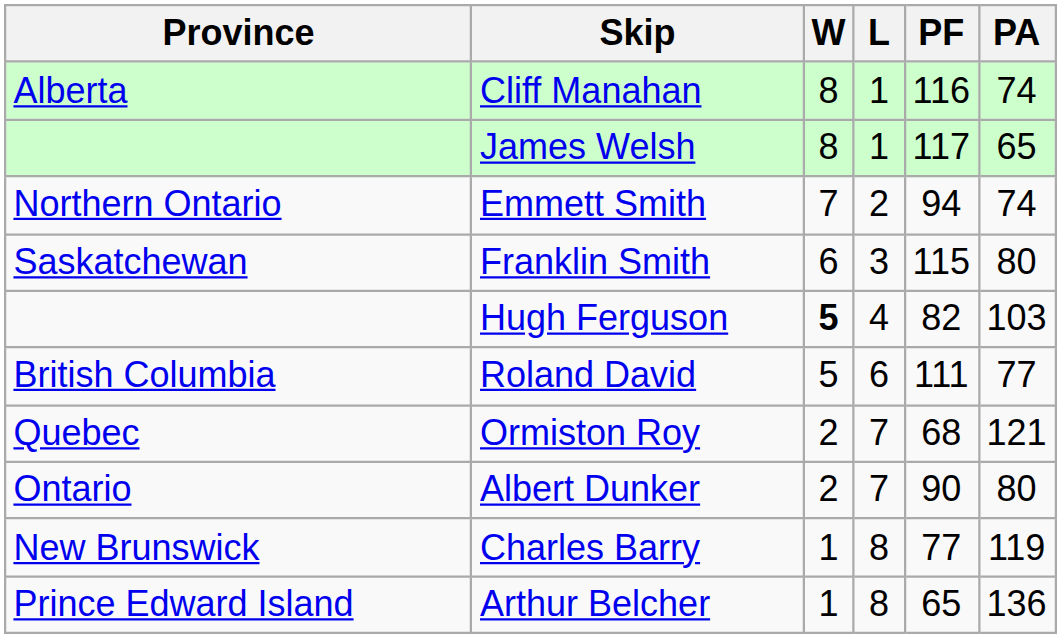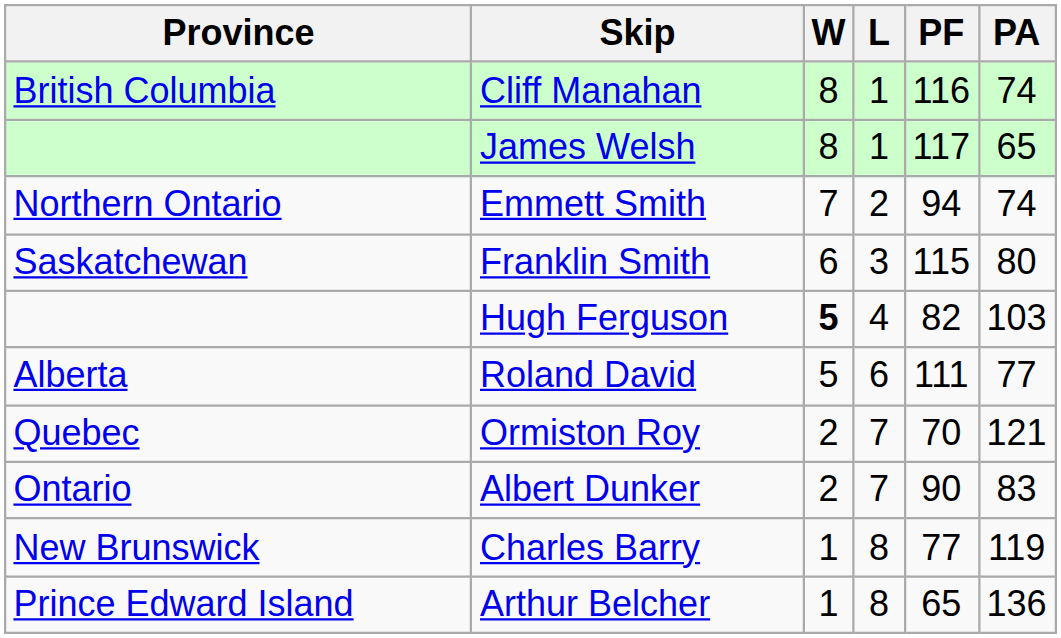Cliff Manahan | Province: Alberta -> British Columbia
Roland David | Province: British Columbia -> Alberta
Ormiston Roy | PF: 68 -> 70
Albert Dunker | PA: 80 -> 83
